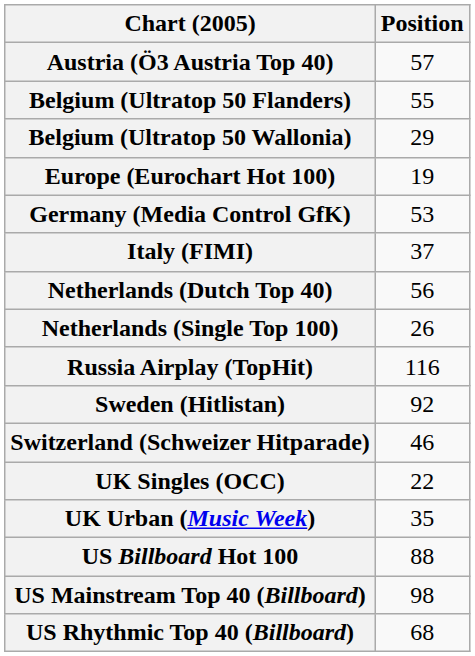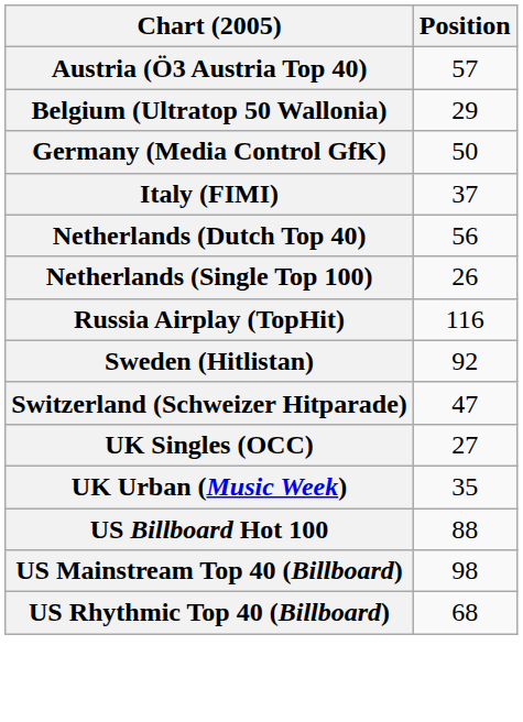- row: Belgium (Ultratop 50 Flanders) | 55
- row: Europe (Eurochart Hot 100) | 19
Germany (Media Control GfK) | Position: 53 -> 50
Switzerland (Schweizer Hitparade) | Position: 46 -> 47
UK Singles (OCC) | Position: 22 -> 27
